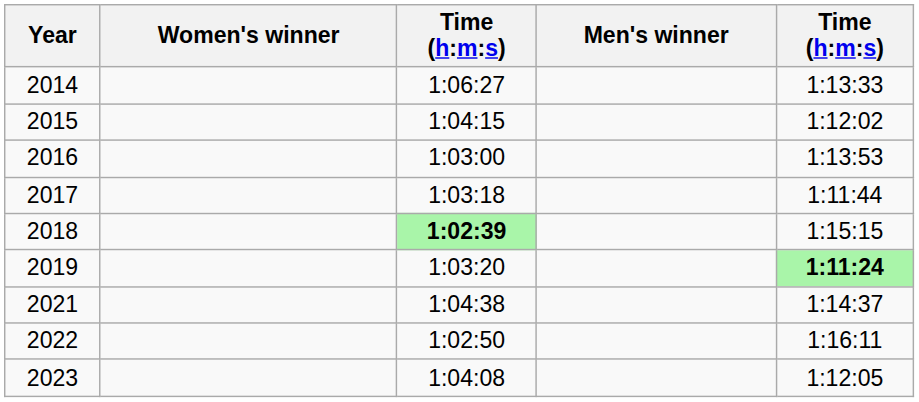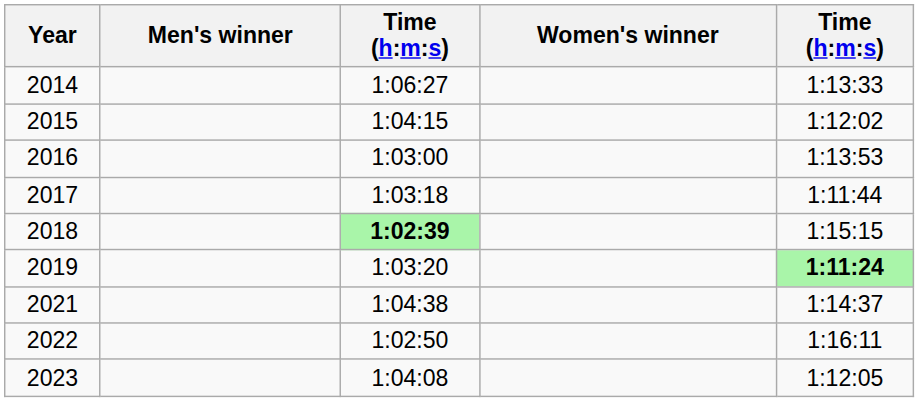columns swapped: Men's winner <-> Women's winner
